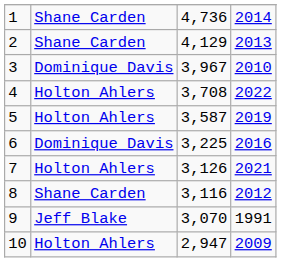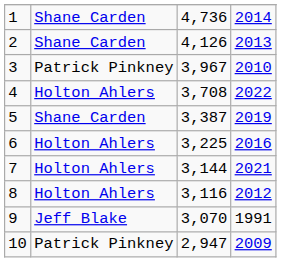2 | column 3: 4,129 -> 4,126
3 | column 2: Dominique Davis -> Patrick Pinkney
5 | column 2: Holton Ahlers -> Shane Carden
5 | column 3: 3,587 -> 3,387
6 | column 2: Dominique Davis -> Holton Ahlers
7 | column 3: 3,126 -> 3,144
8 | column 2: Shane Carden -> Holton Ahlers
10 | column 2: Holton Ahlers -> Patrick Pinkney
